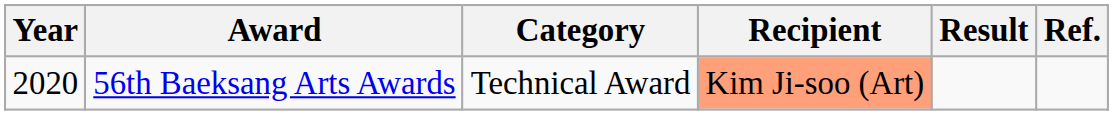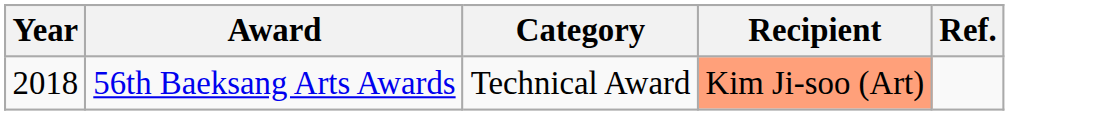- column: Result
56th Baeksang Arts Awards | Year: 2020 -> 2018
